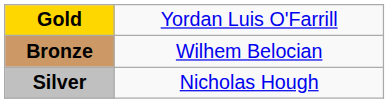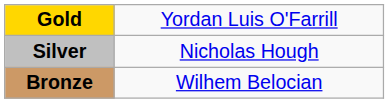rows swapped: Silver <-> Bronze
